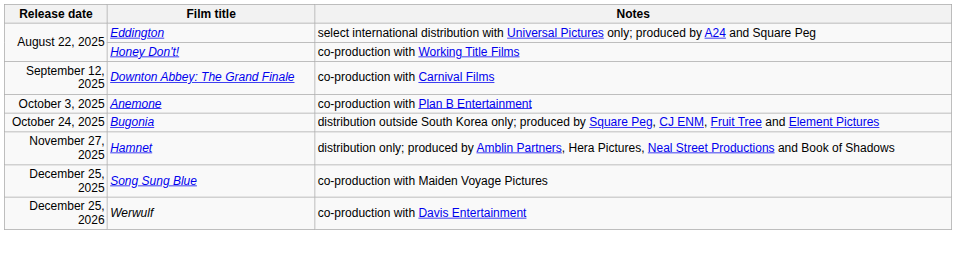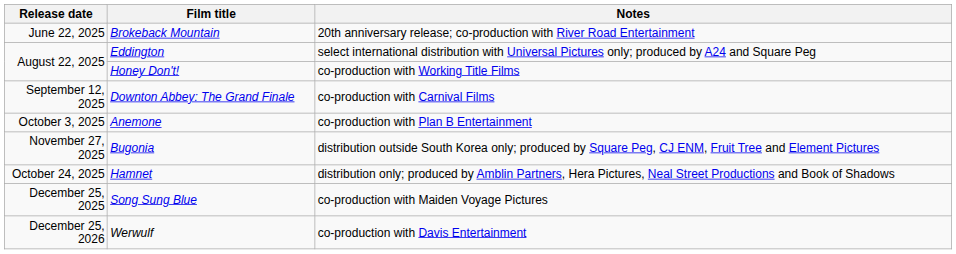+ row: June 22, 2025 | Brokeback Mountain | 20th anniversary release; co-production with River Road Entertainment
Bugonia | Release date: October 24, 2025 -> November 27, 2025
Hamnet | Release date: November 27, 2025 -> October 24, 2025
